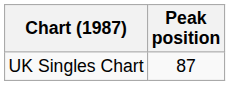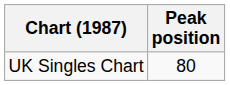UK Singles Chart | Peak position: 87 -> 80
